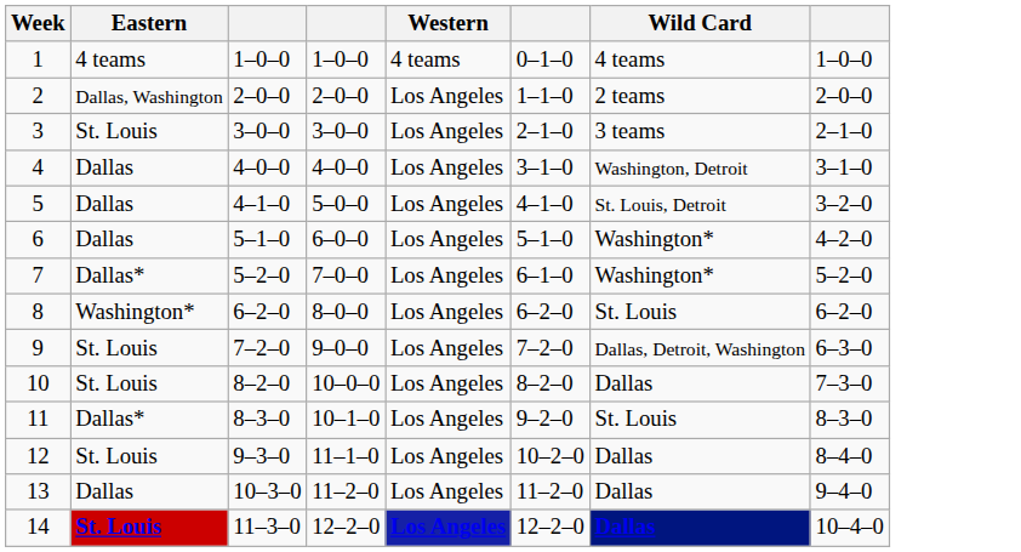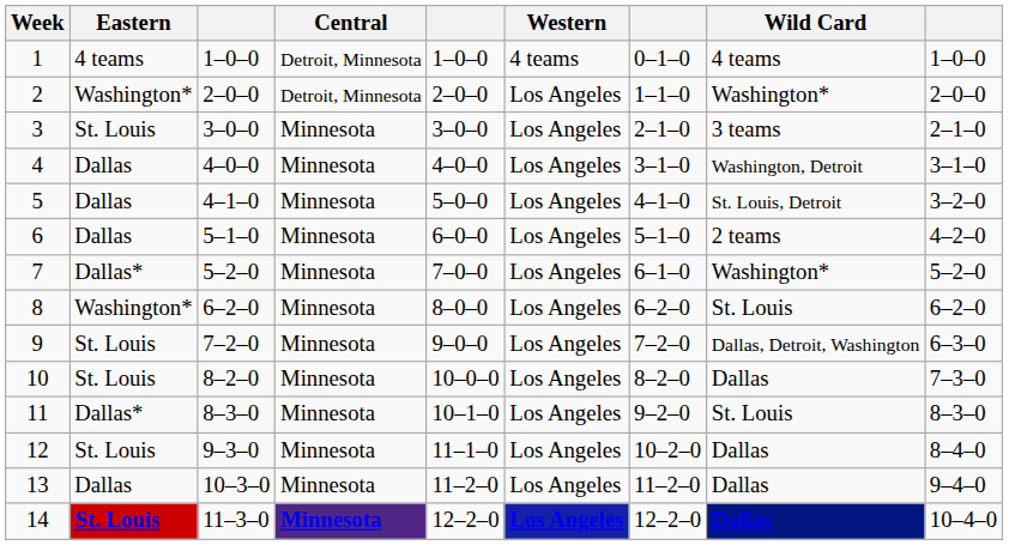+ column: Central | Detroit, Minnesota | Detroit, Minnesota | Minnesota | Minnesota | Minnesota | Minnesota | Minnesota | Minnesota | Minnesota | Minnesota | Minnesota | Minnesota | Minnesota | Minnesota
2 | Eastern: Dallas, Washington -> Washington*
2 | Wild Card: 2 teams -> Washington*
6 | Wild Card: Washington* -> 2 teams
